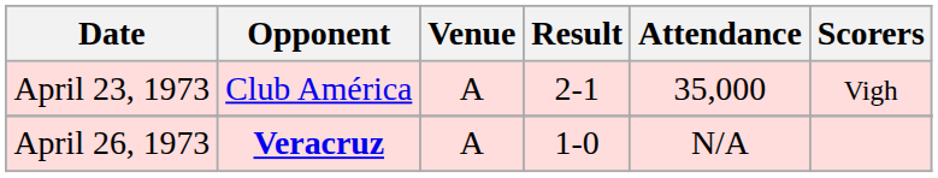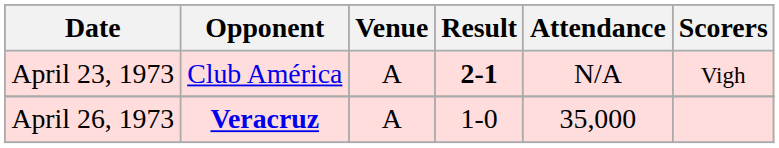April 23, 1973 | Result: normal -> bold
April 23, 1973 | Attendance: 35,000 -> N/A
April 26, 1973 | Attendance: N/A -> 35,000
